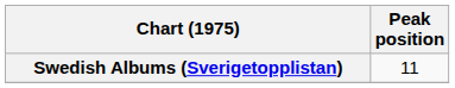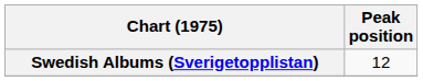Swedish Albums (Sverigetopplistan) | Peak position: 11 -> 12
